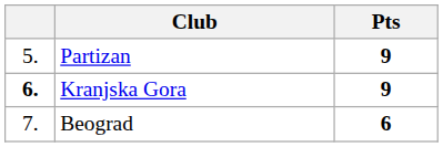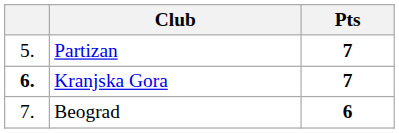Partizan | Pts: 9 -> 7
Kranjska Gora | Pts: 9 -> 7
